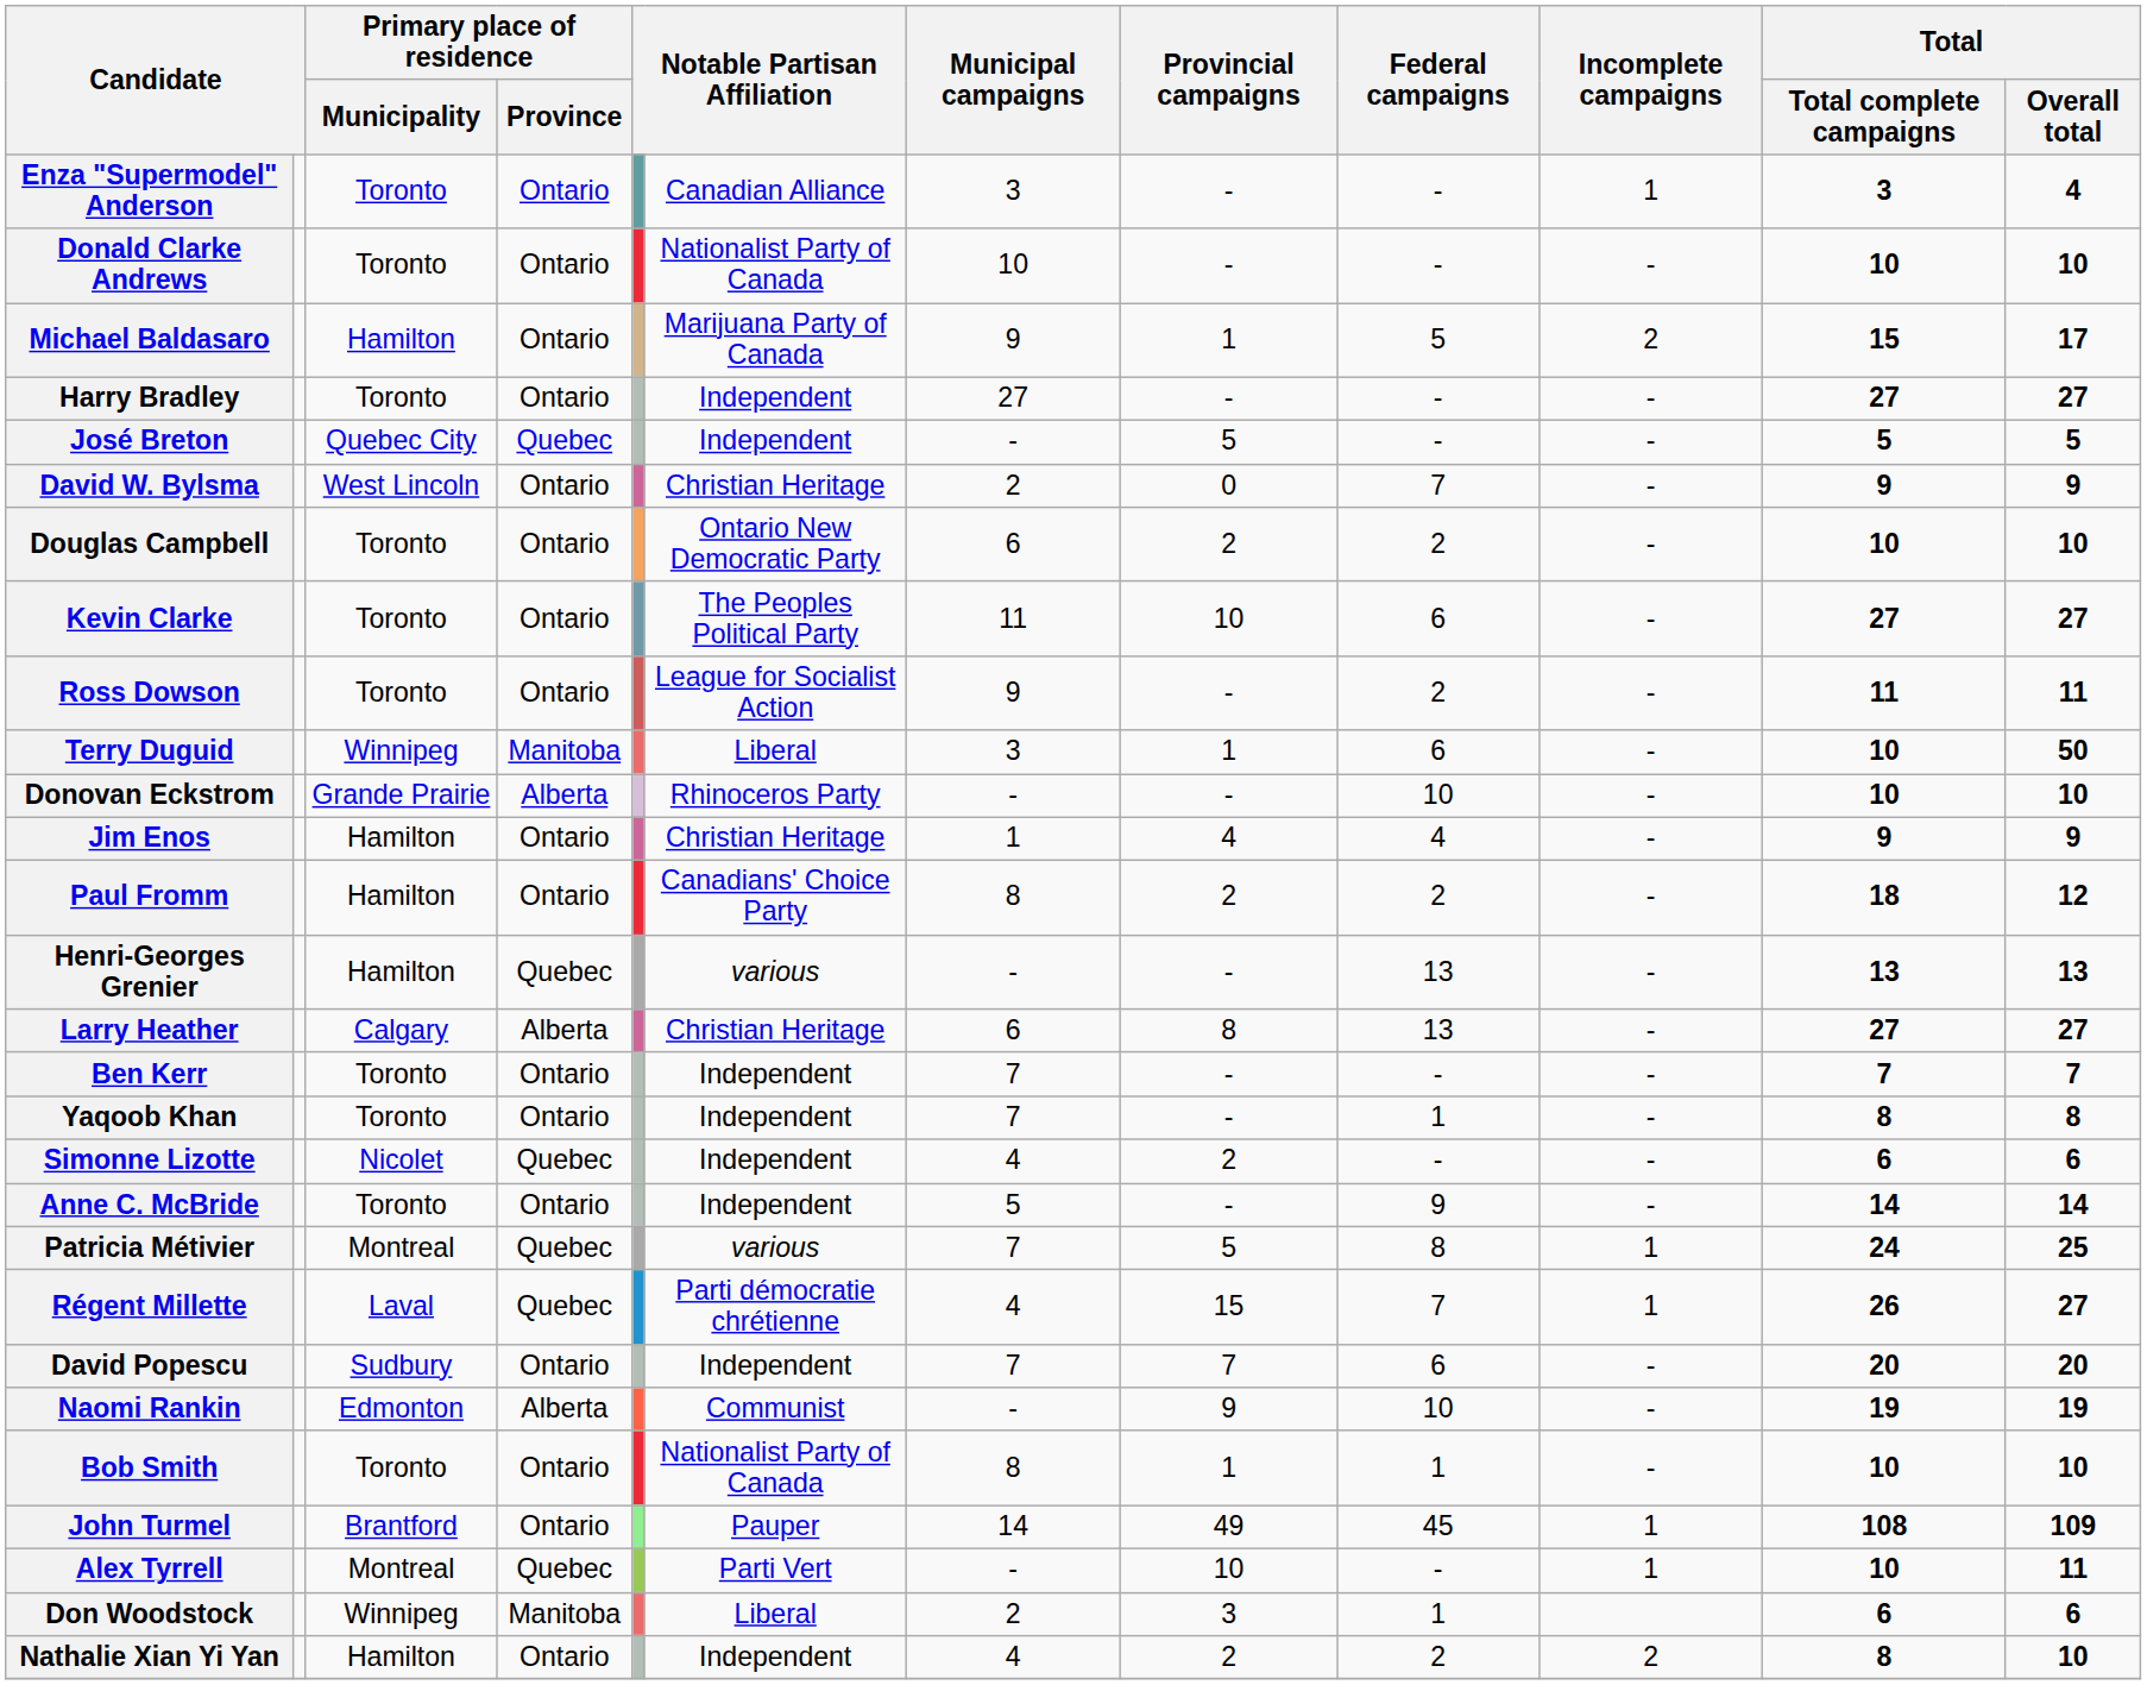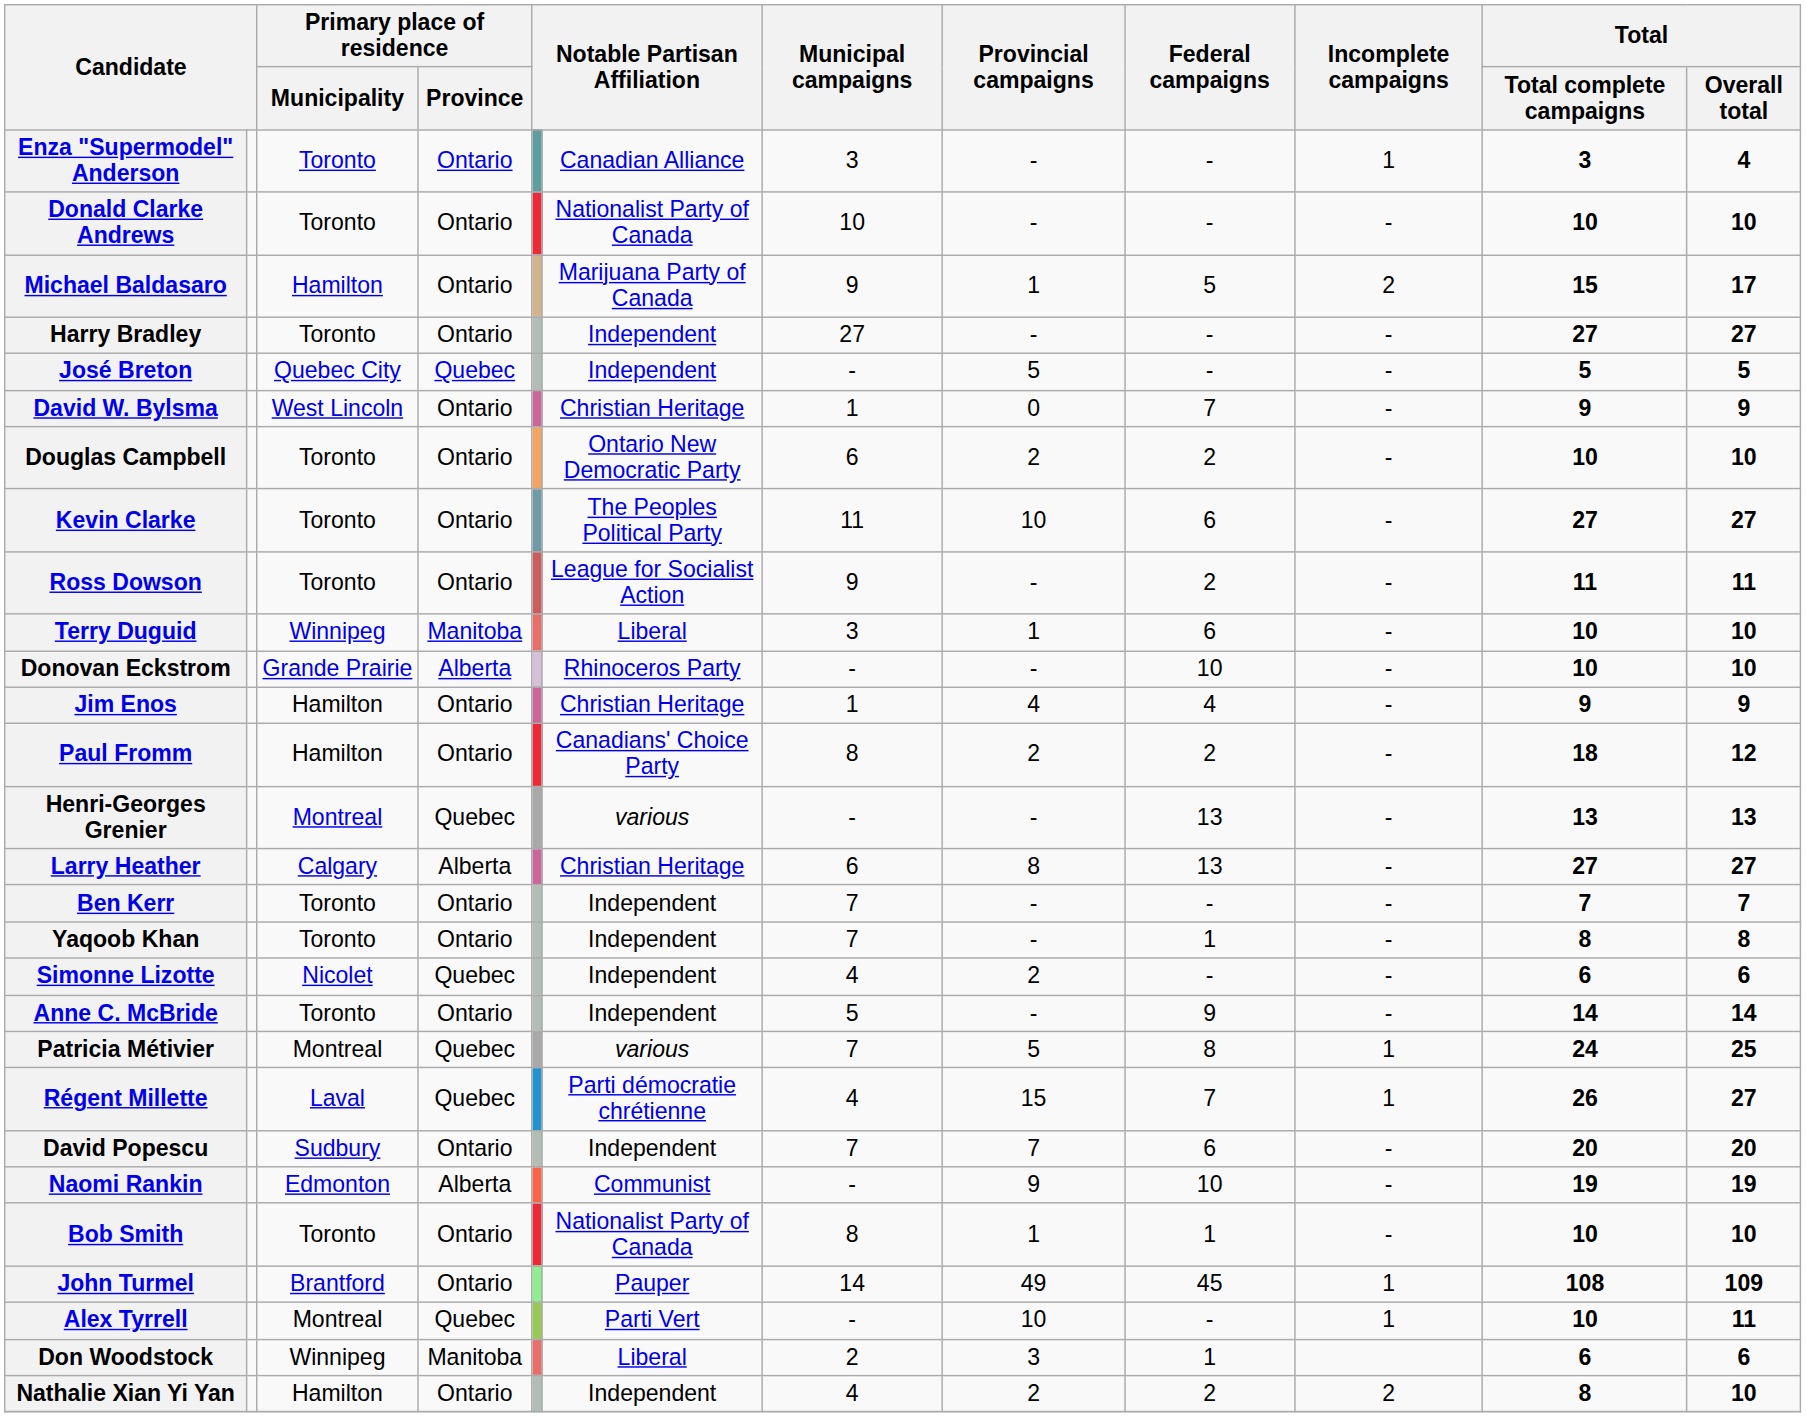David W. Bylsma | Municipal campaigns: 2 -> 1
Terry Duguid | Total / Overall total: 50 -> 10
Henri-Georges Grenier | Primary place of residence / Municipality: Hamilton -> Montreal
